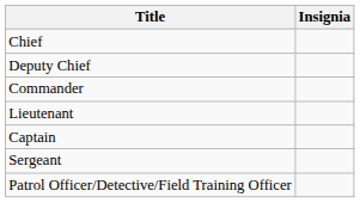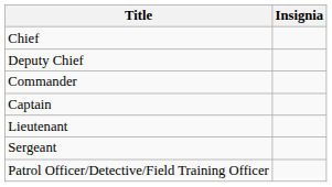rows swapped: Captain <-> Lieutenant
